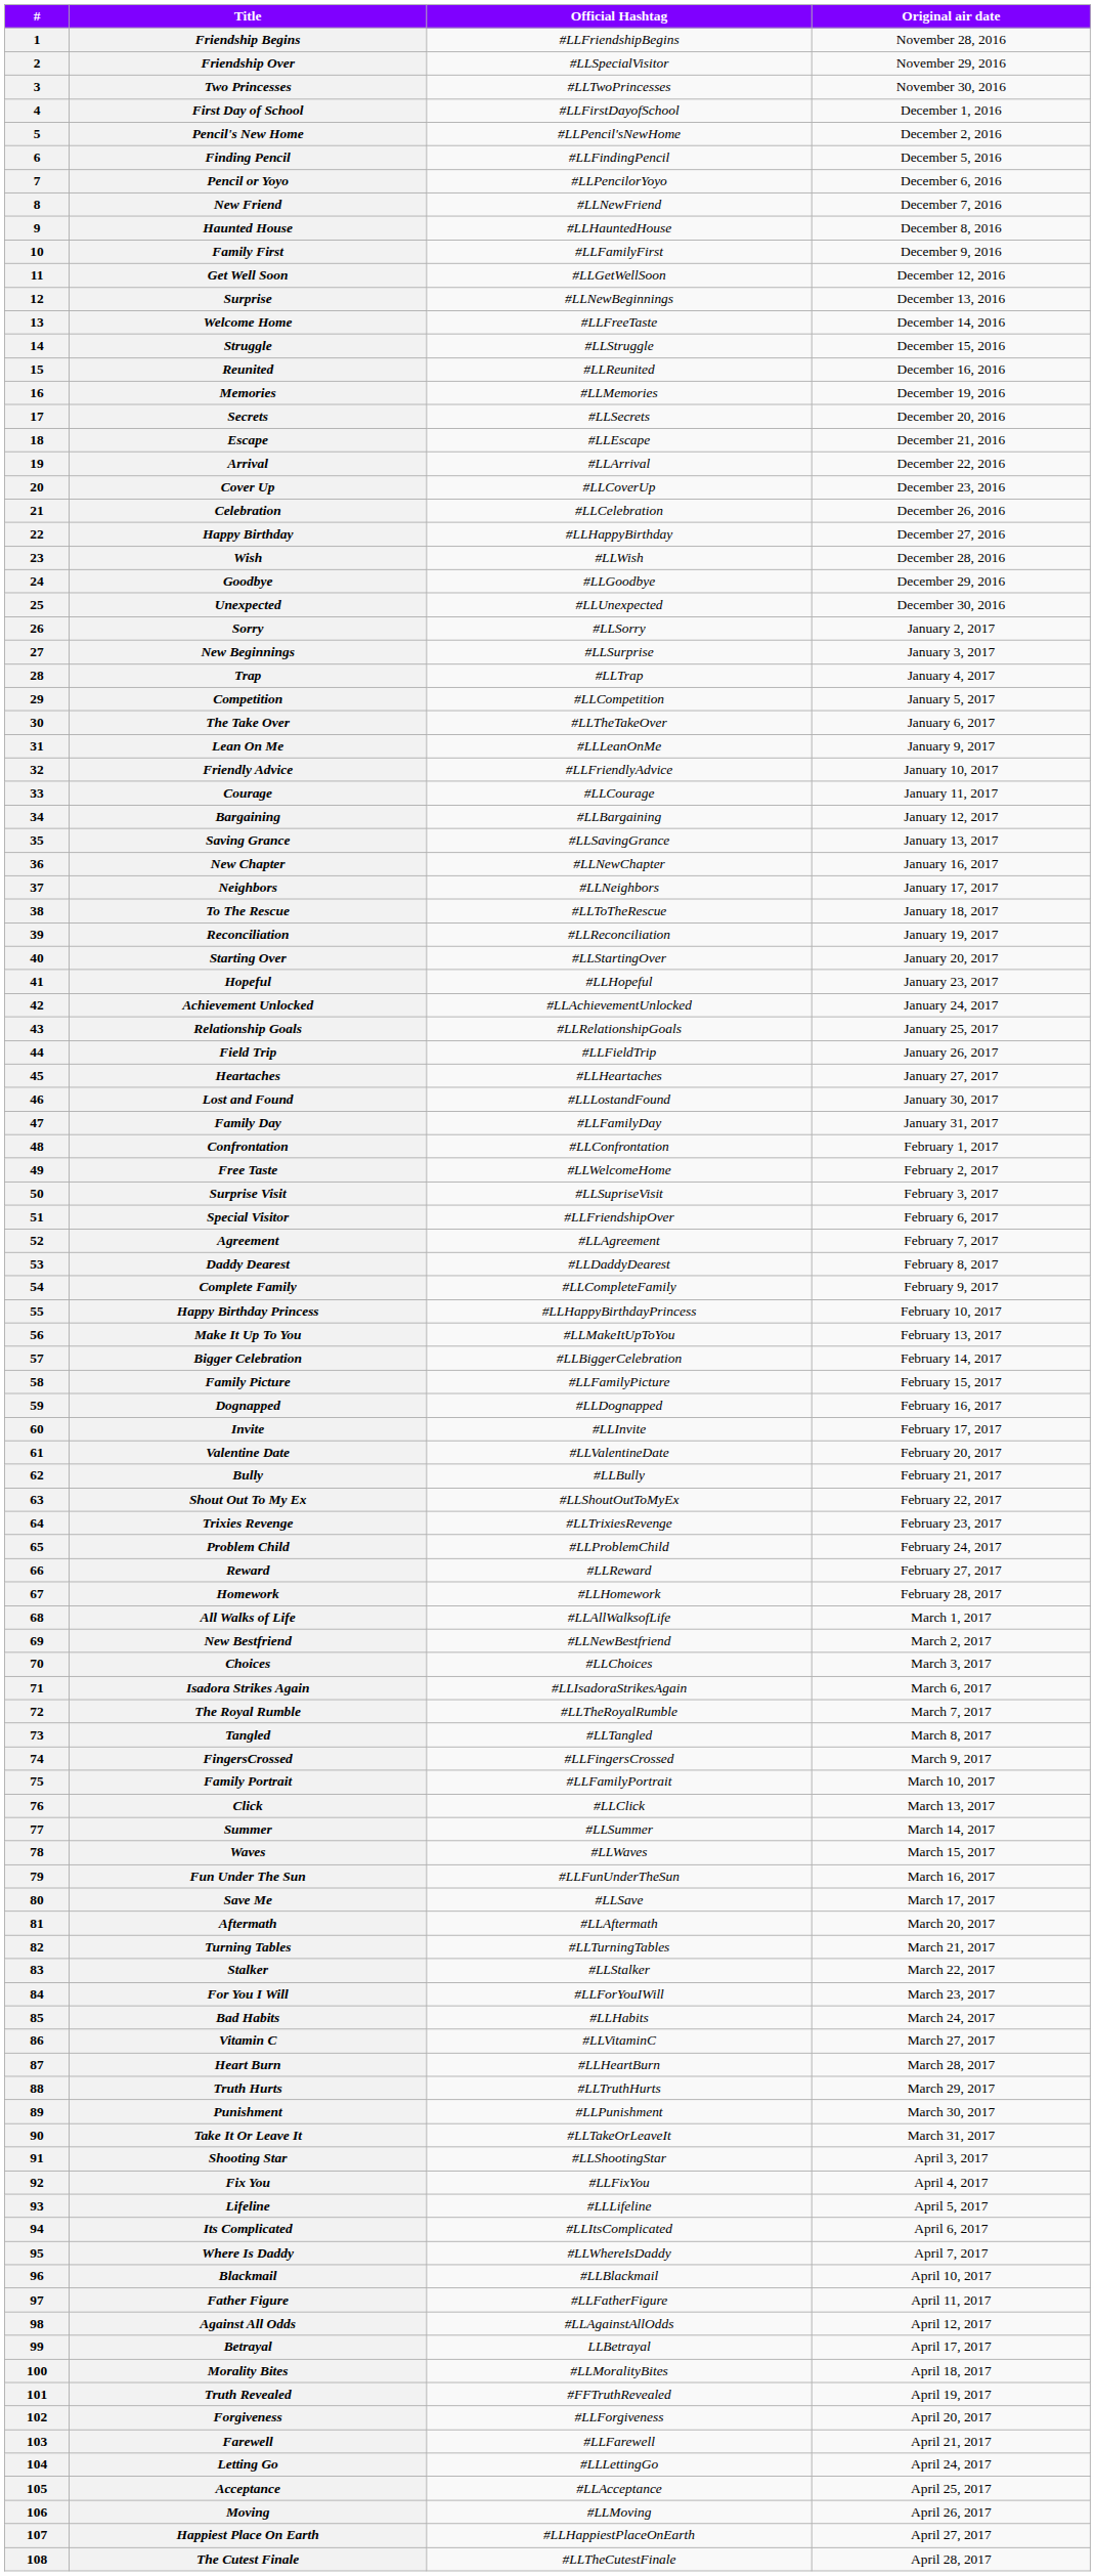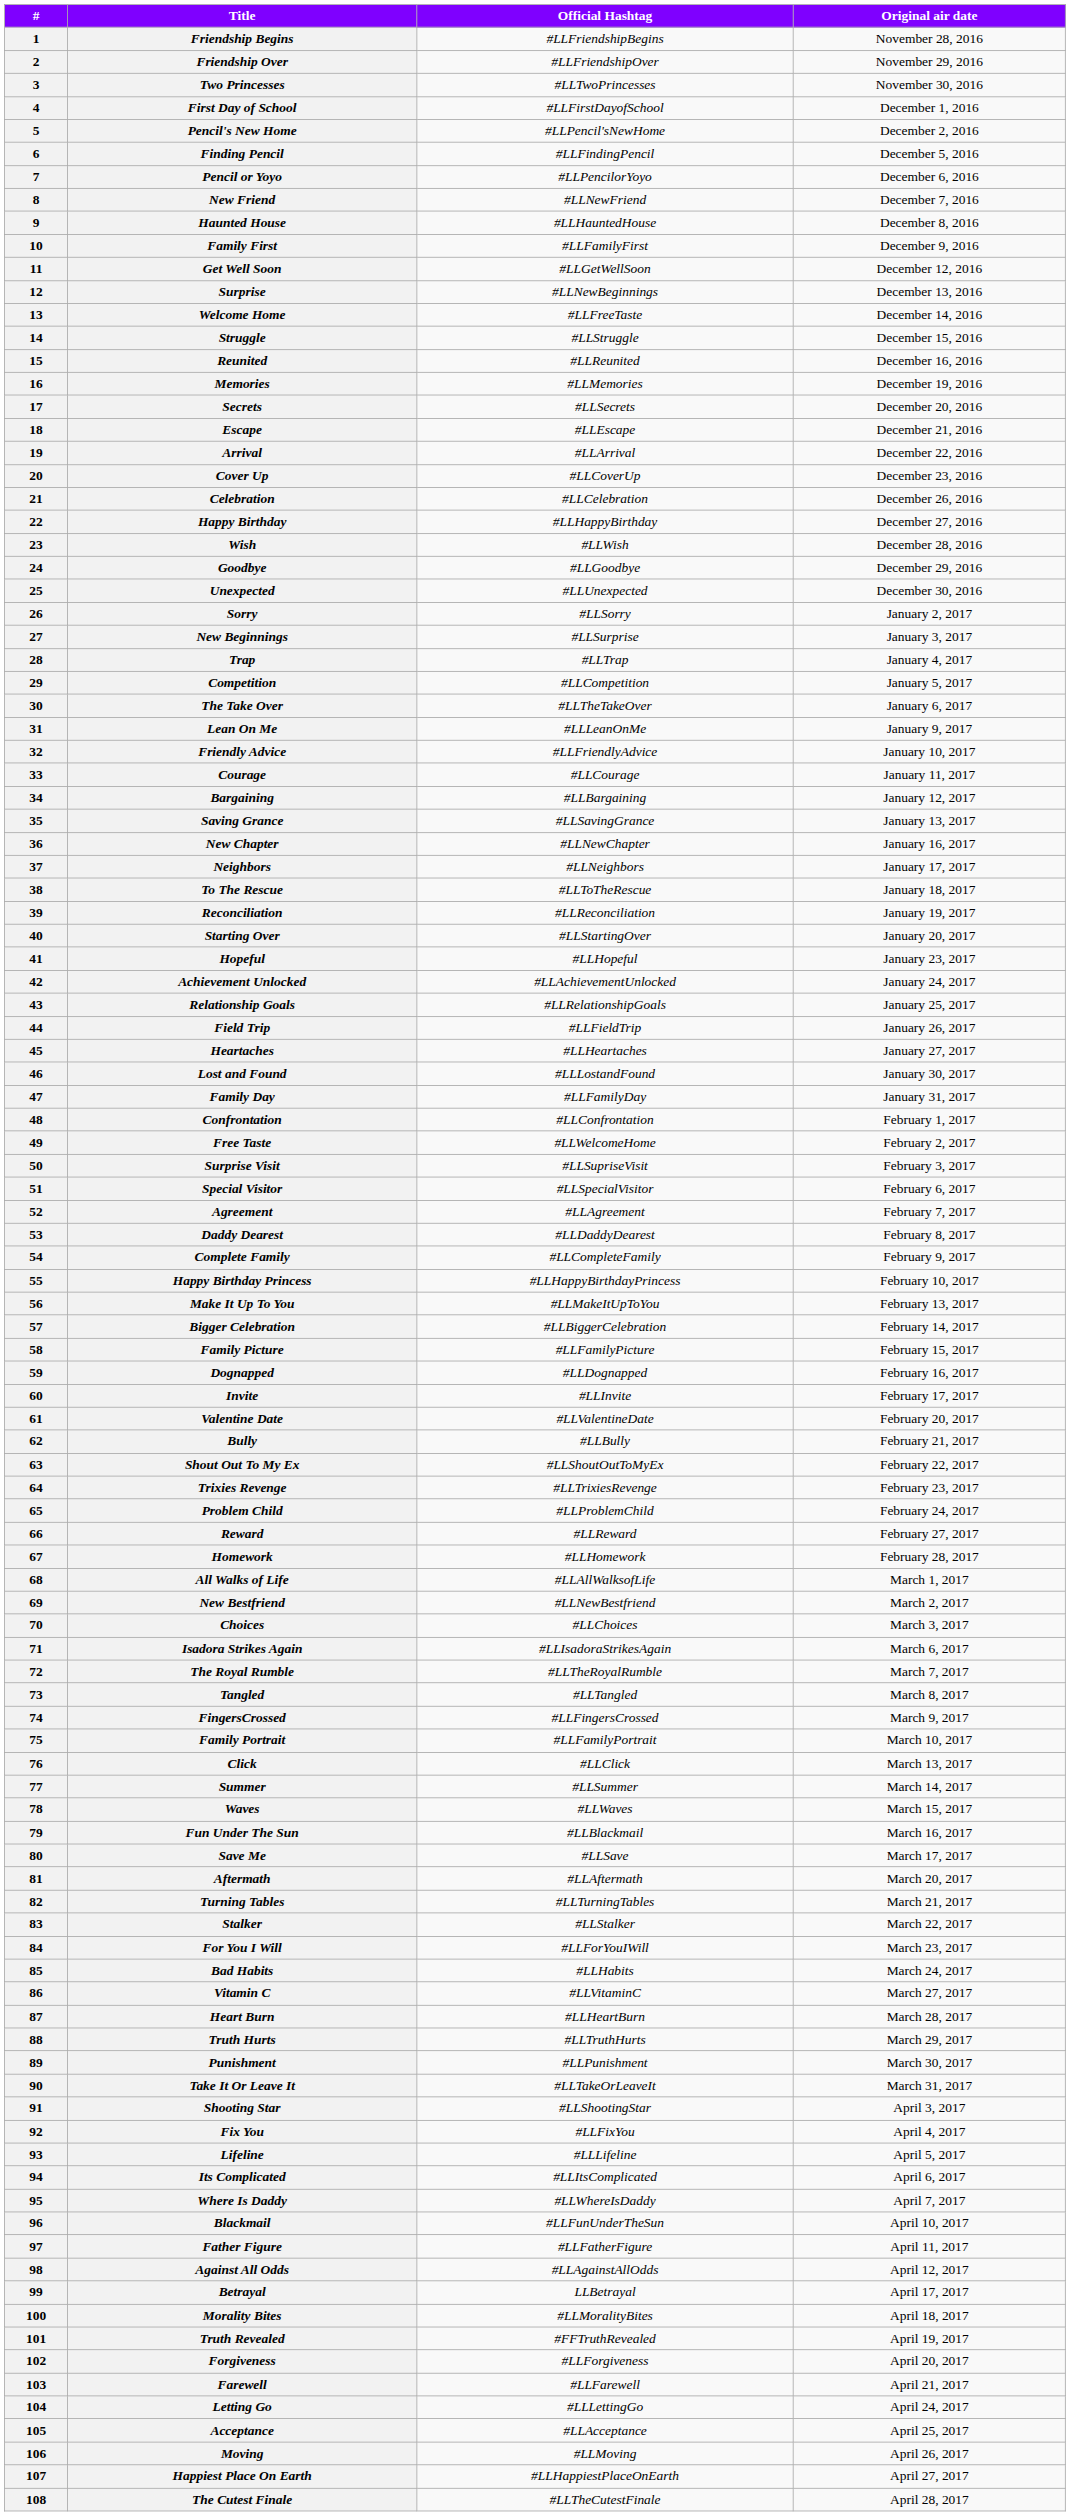Friendship Over | Official Hashtag: #LLSpecialVisitor -> #LLFriendshipOver
Special Visitor | Official Hashtag: #LLFriendshipOver -> #LLSpecialVisitor
Fun Under The Sun | Official Hashtag: #LLFunUnderTheSun -> #LLBlackmail
Blackmail | Official Hashtag: #LLBlackmail -> #LLFunUnderTheSun
